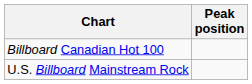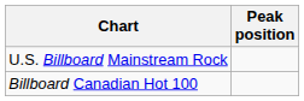rows swapped: U.S. Billboard Mainstream Rock <-> Billboard Canadian Hot 100
